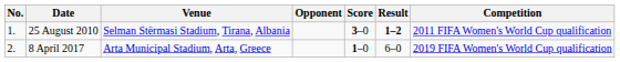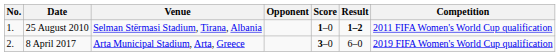25 August 2010 | Score: 3–0 -> 1–0
8 April 2017 | Score: 1–0 -> 3–0
